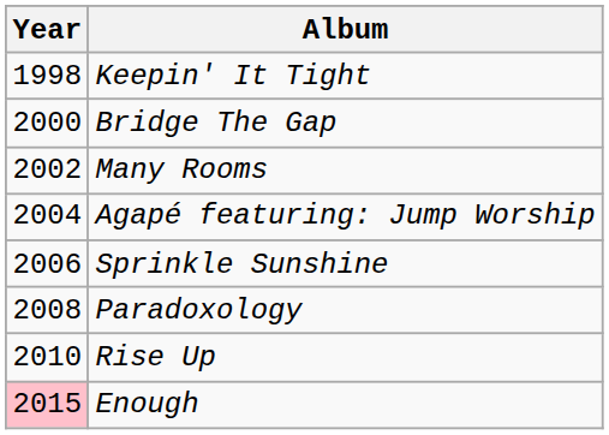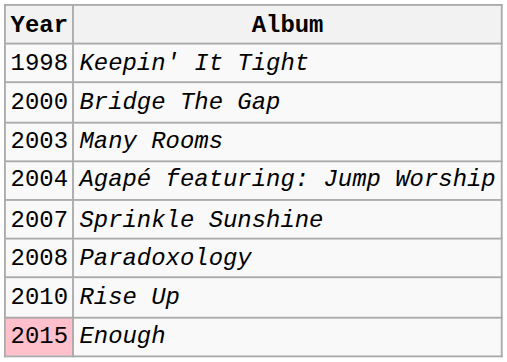Many Rooms | Year: 2002 -> 2003
Sprinkle Sunshine | Year: 2006 -> 2007
